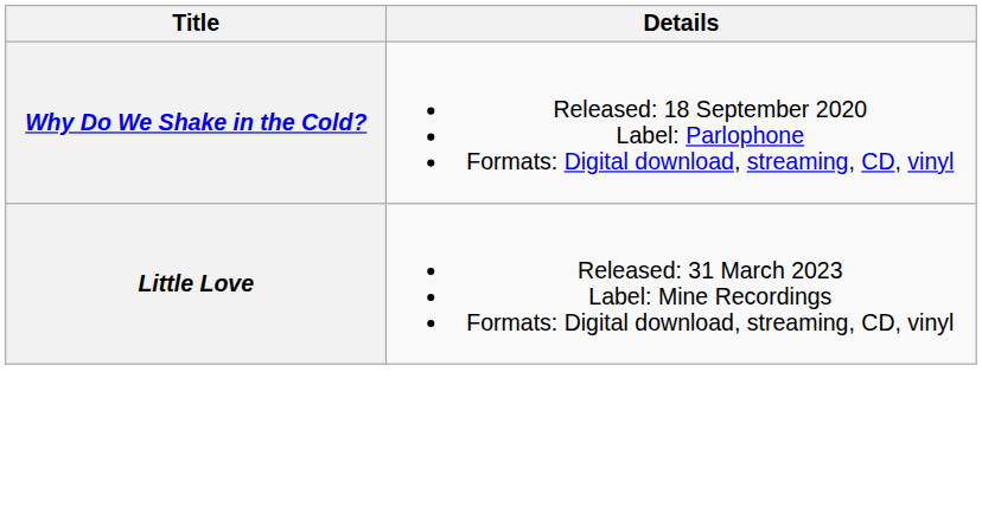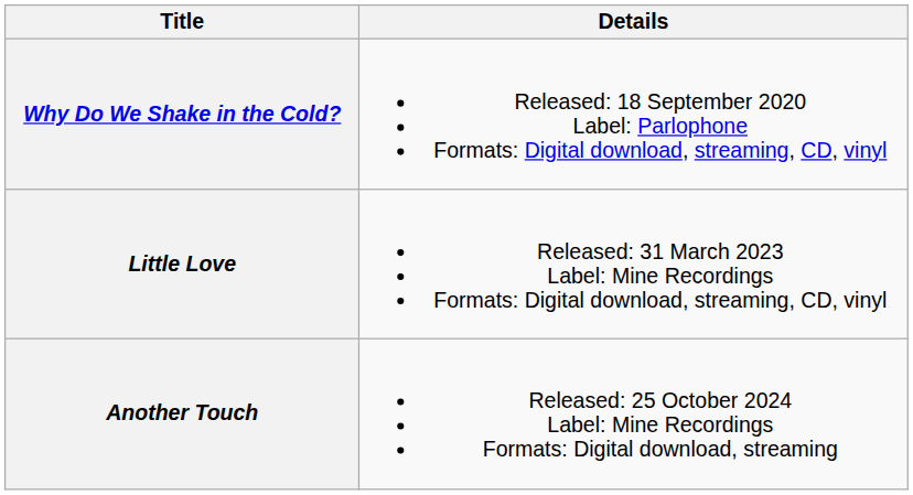+ row: Another Touch | Released: 25 October 2024 Label: Mine Recordings Formats: Digital download, streaming
